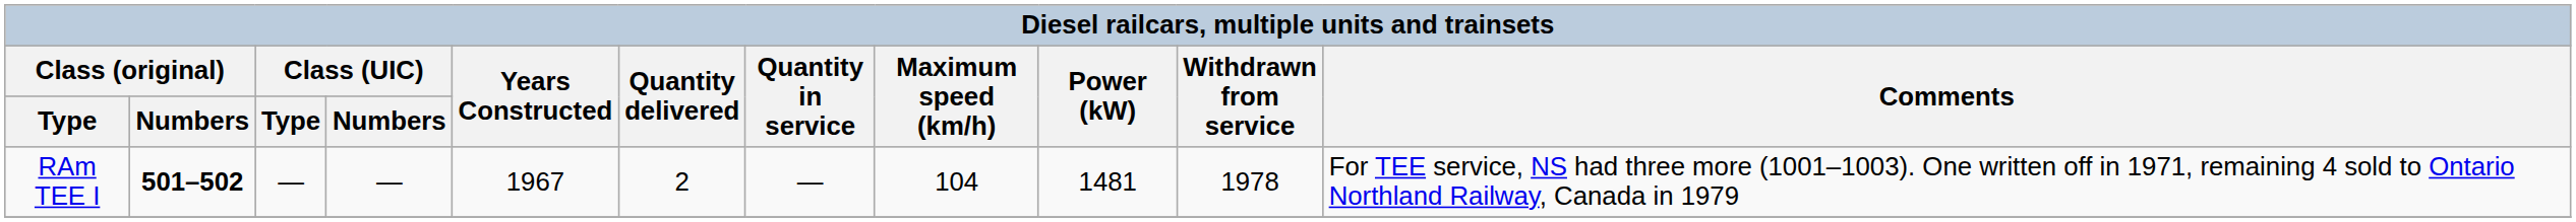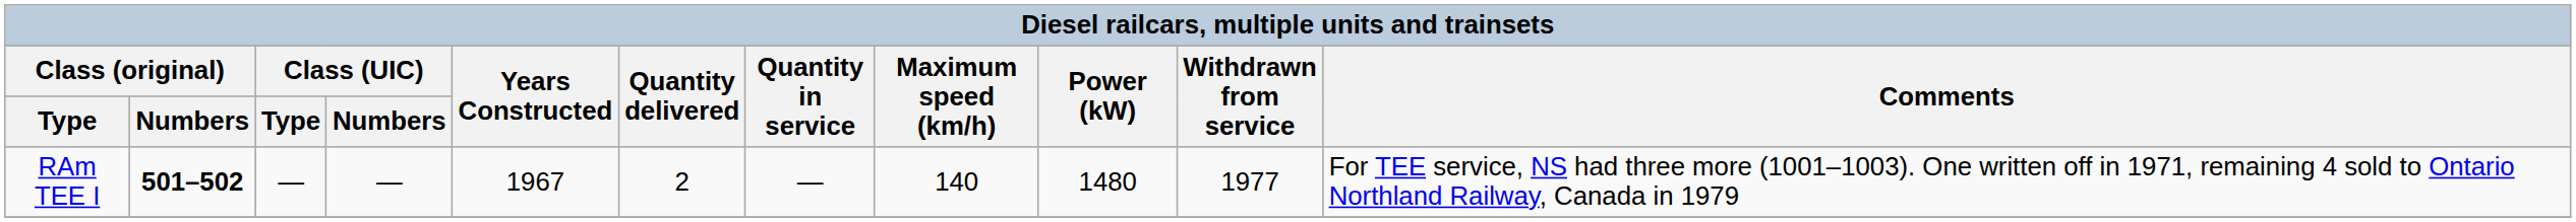RAm TEE I | Maximum speed (km/h): 104 -> 140
RAm TEE I | Power (kW): 1481 -> 1480
RAm TEE I | Withdrawn from service: 1978 -> 1977
